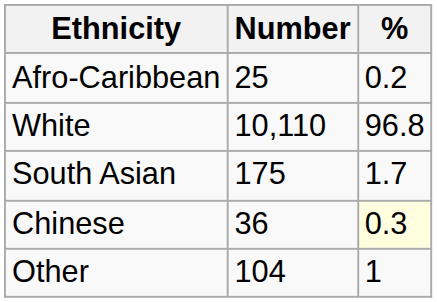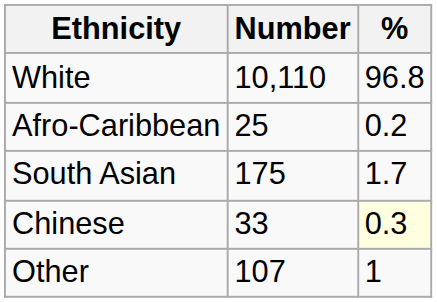rows swapped: White <-> Afro-Caribbean
Chinese | Number: 36 -> 33
Other | Number: 104 -> 107
